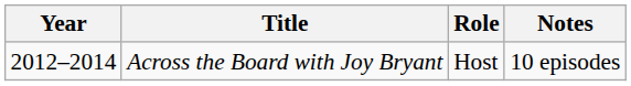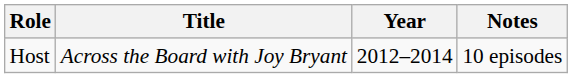columns swapped: Year <-> Role
